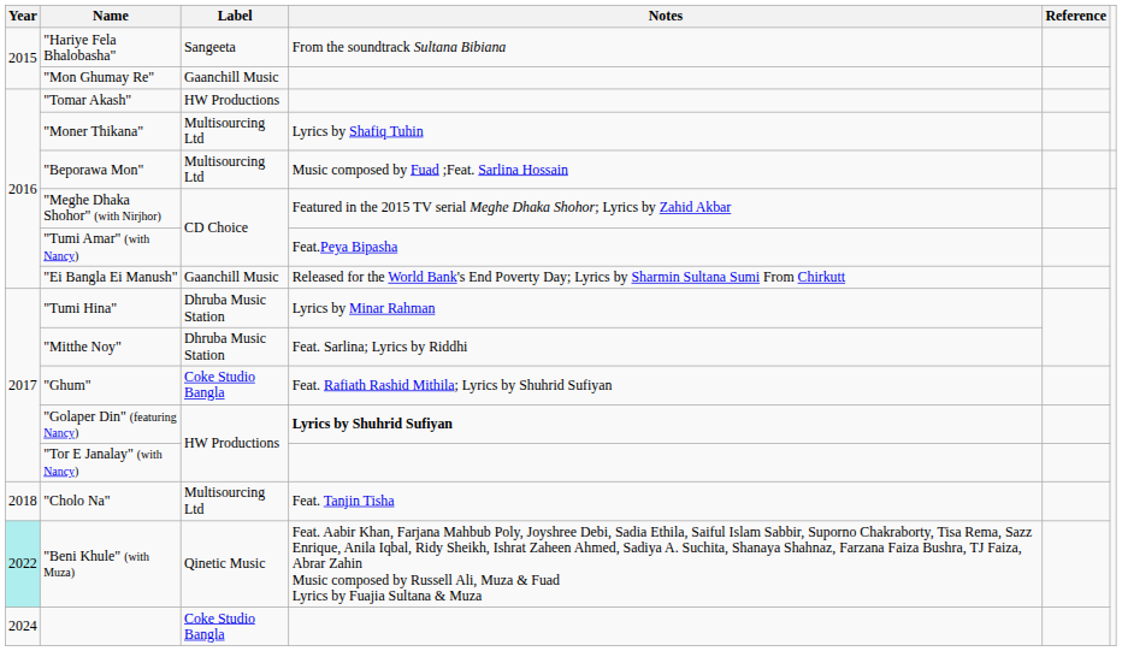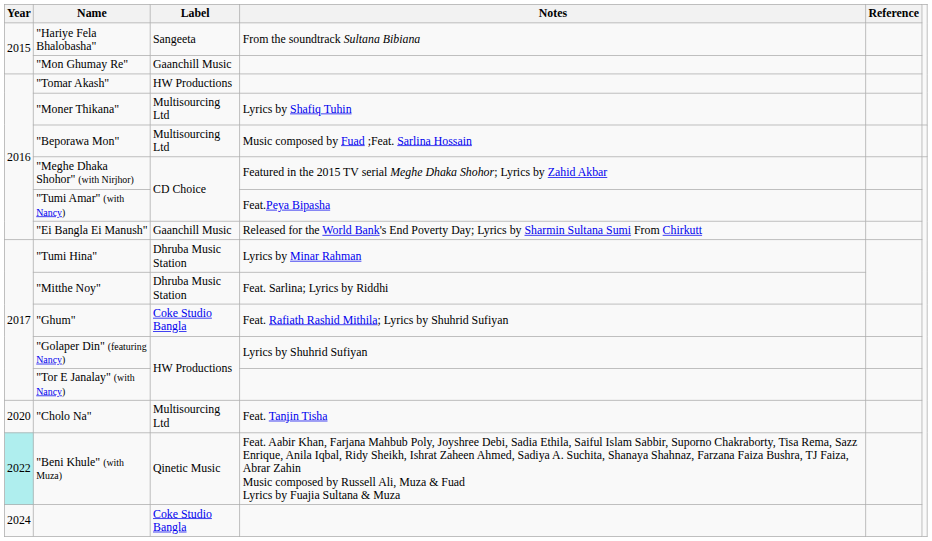"Golaper Din" (featuring Nancy) | Notes: bold -> normal
"Cholo Na" | Year: 2018 -> 2020
